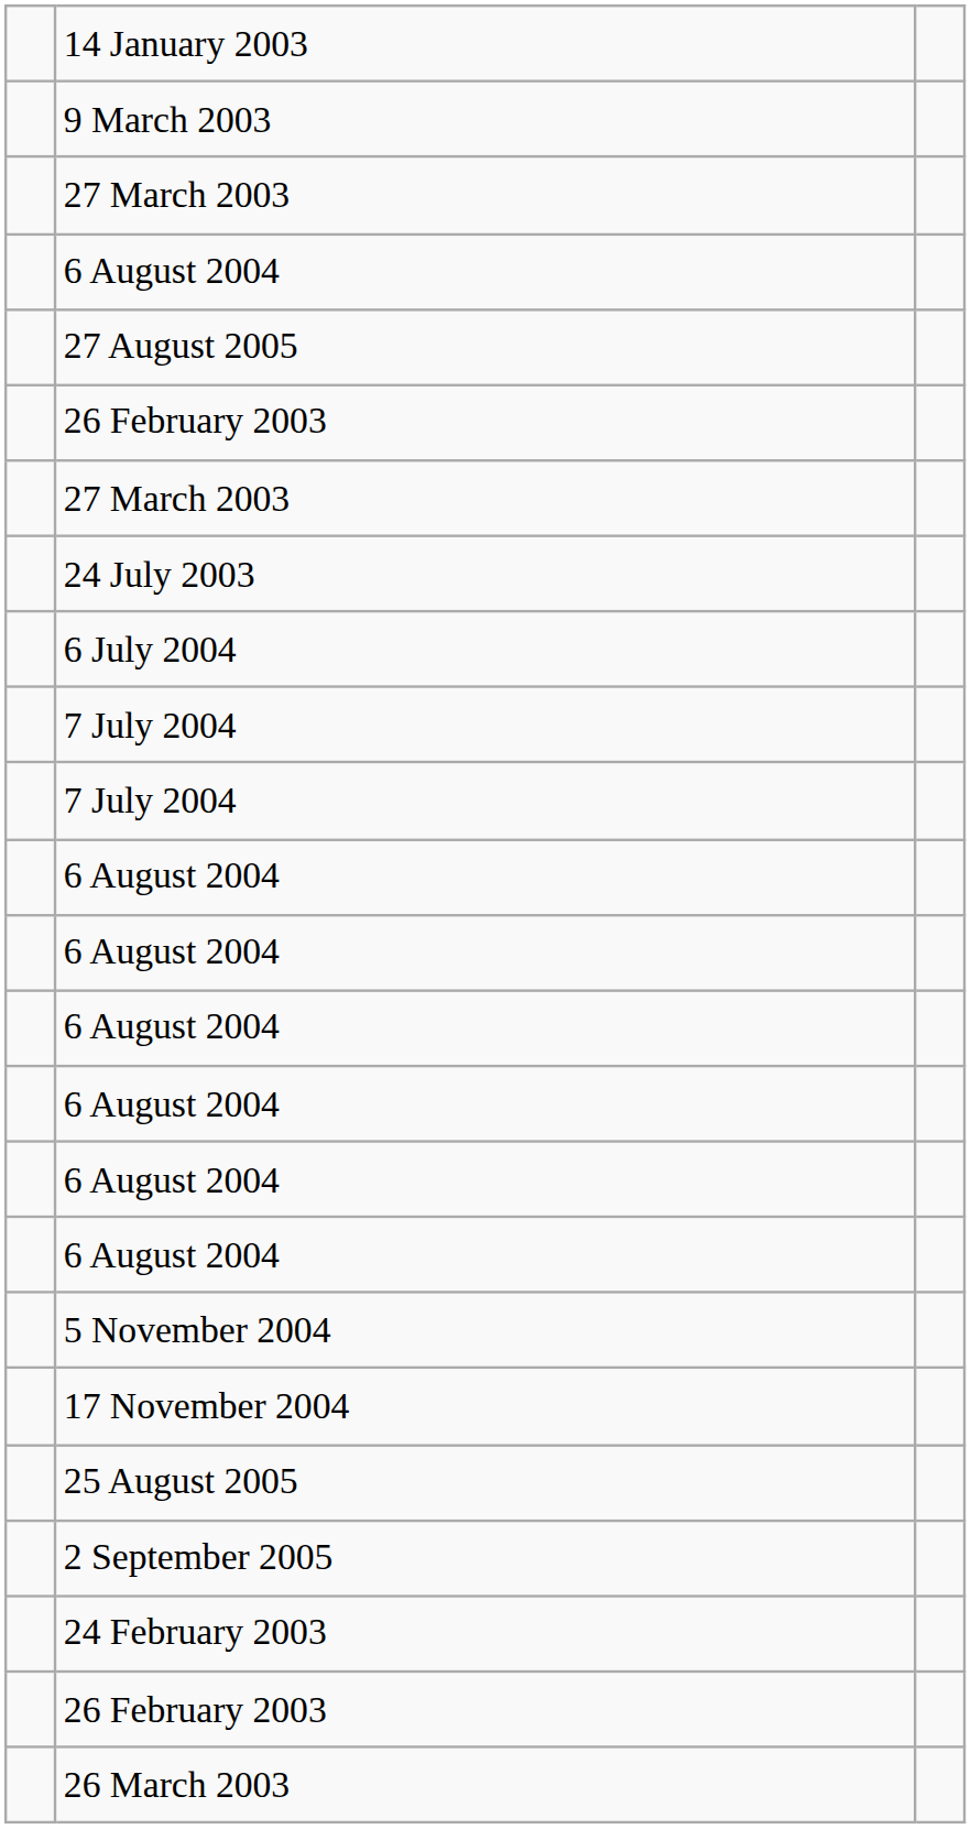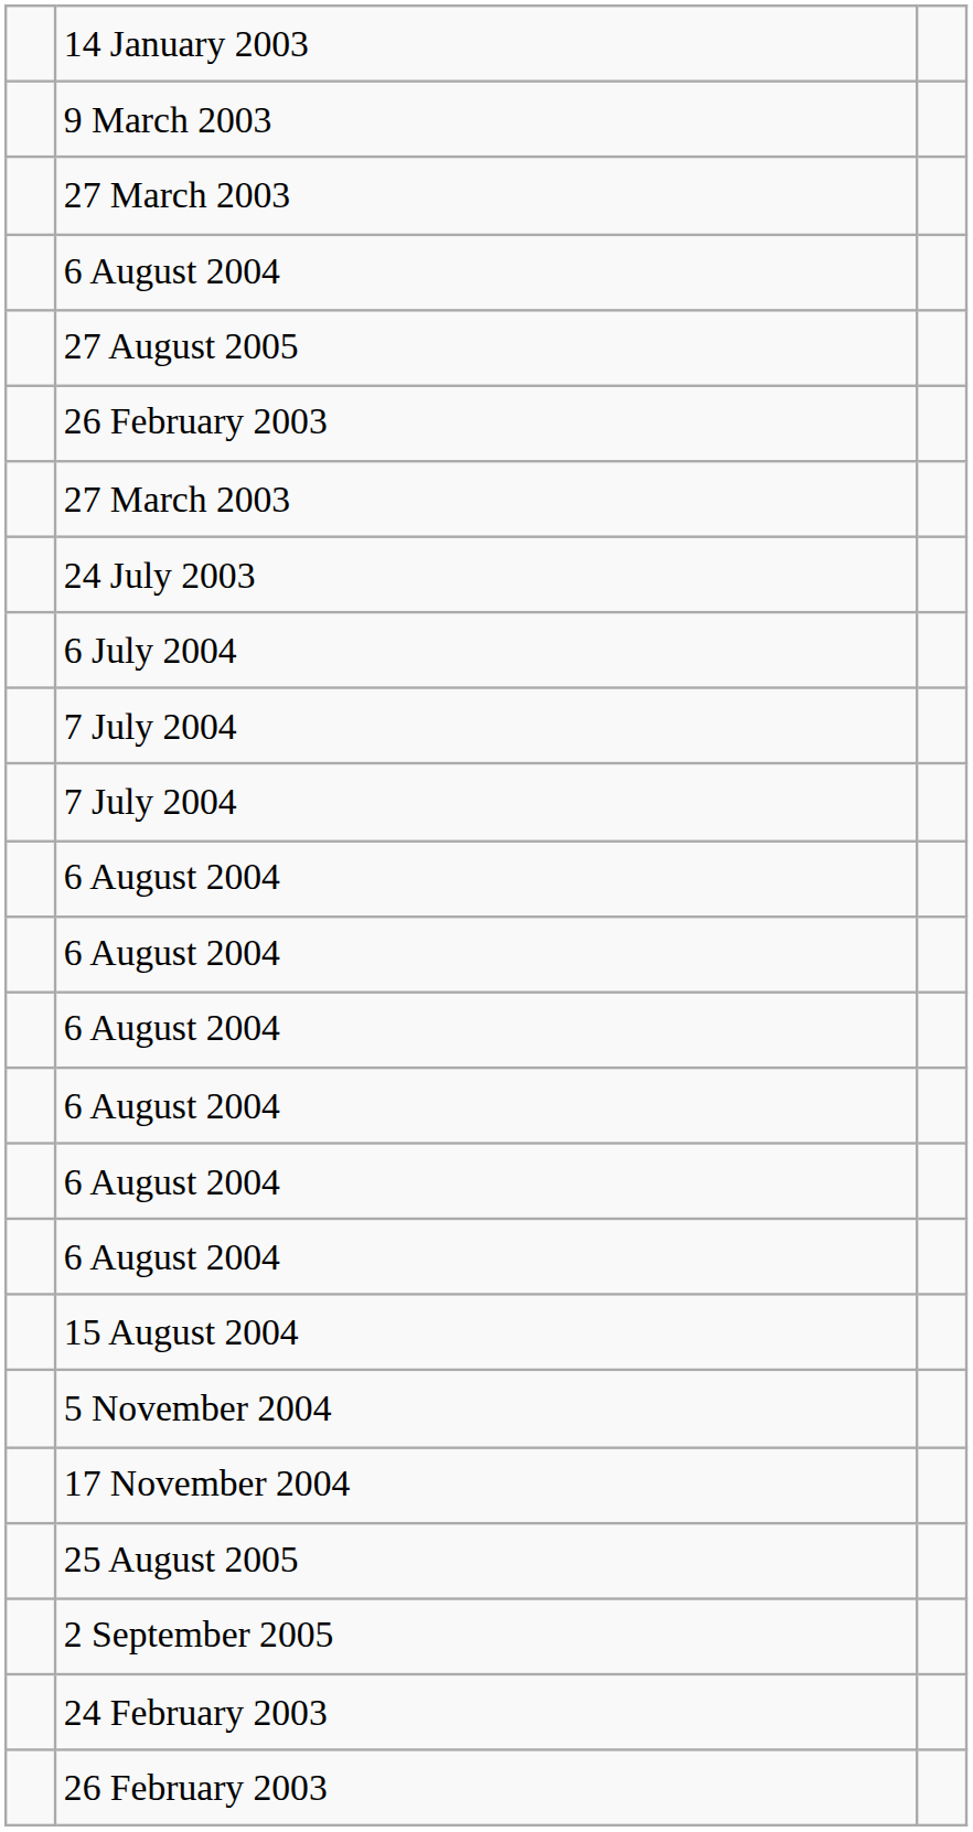+ row: 15 August 2004
- row: 26 March 2003
